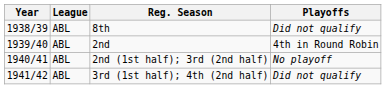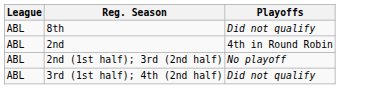- column: Year | 1938/39 | 1939/40 | 1940/41 | 1941/42
